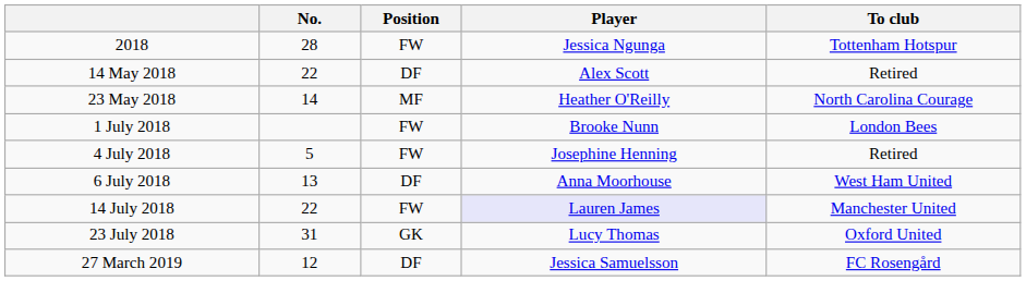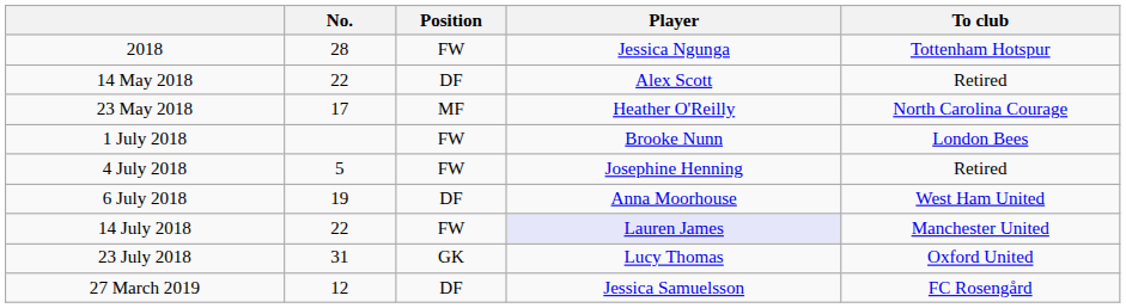23 May 2018 | No.: 14 -> 17
6 July 2018 | No.: 13 -> 19
